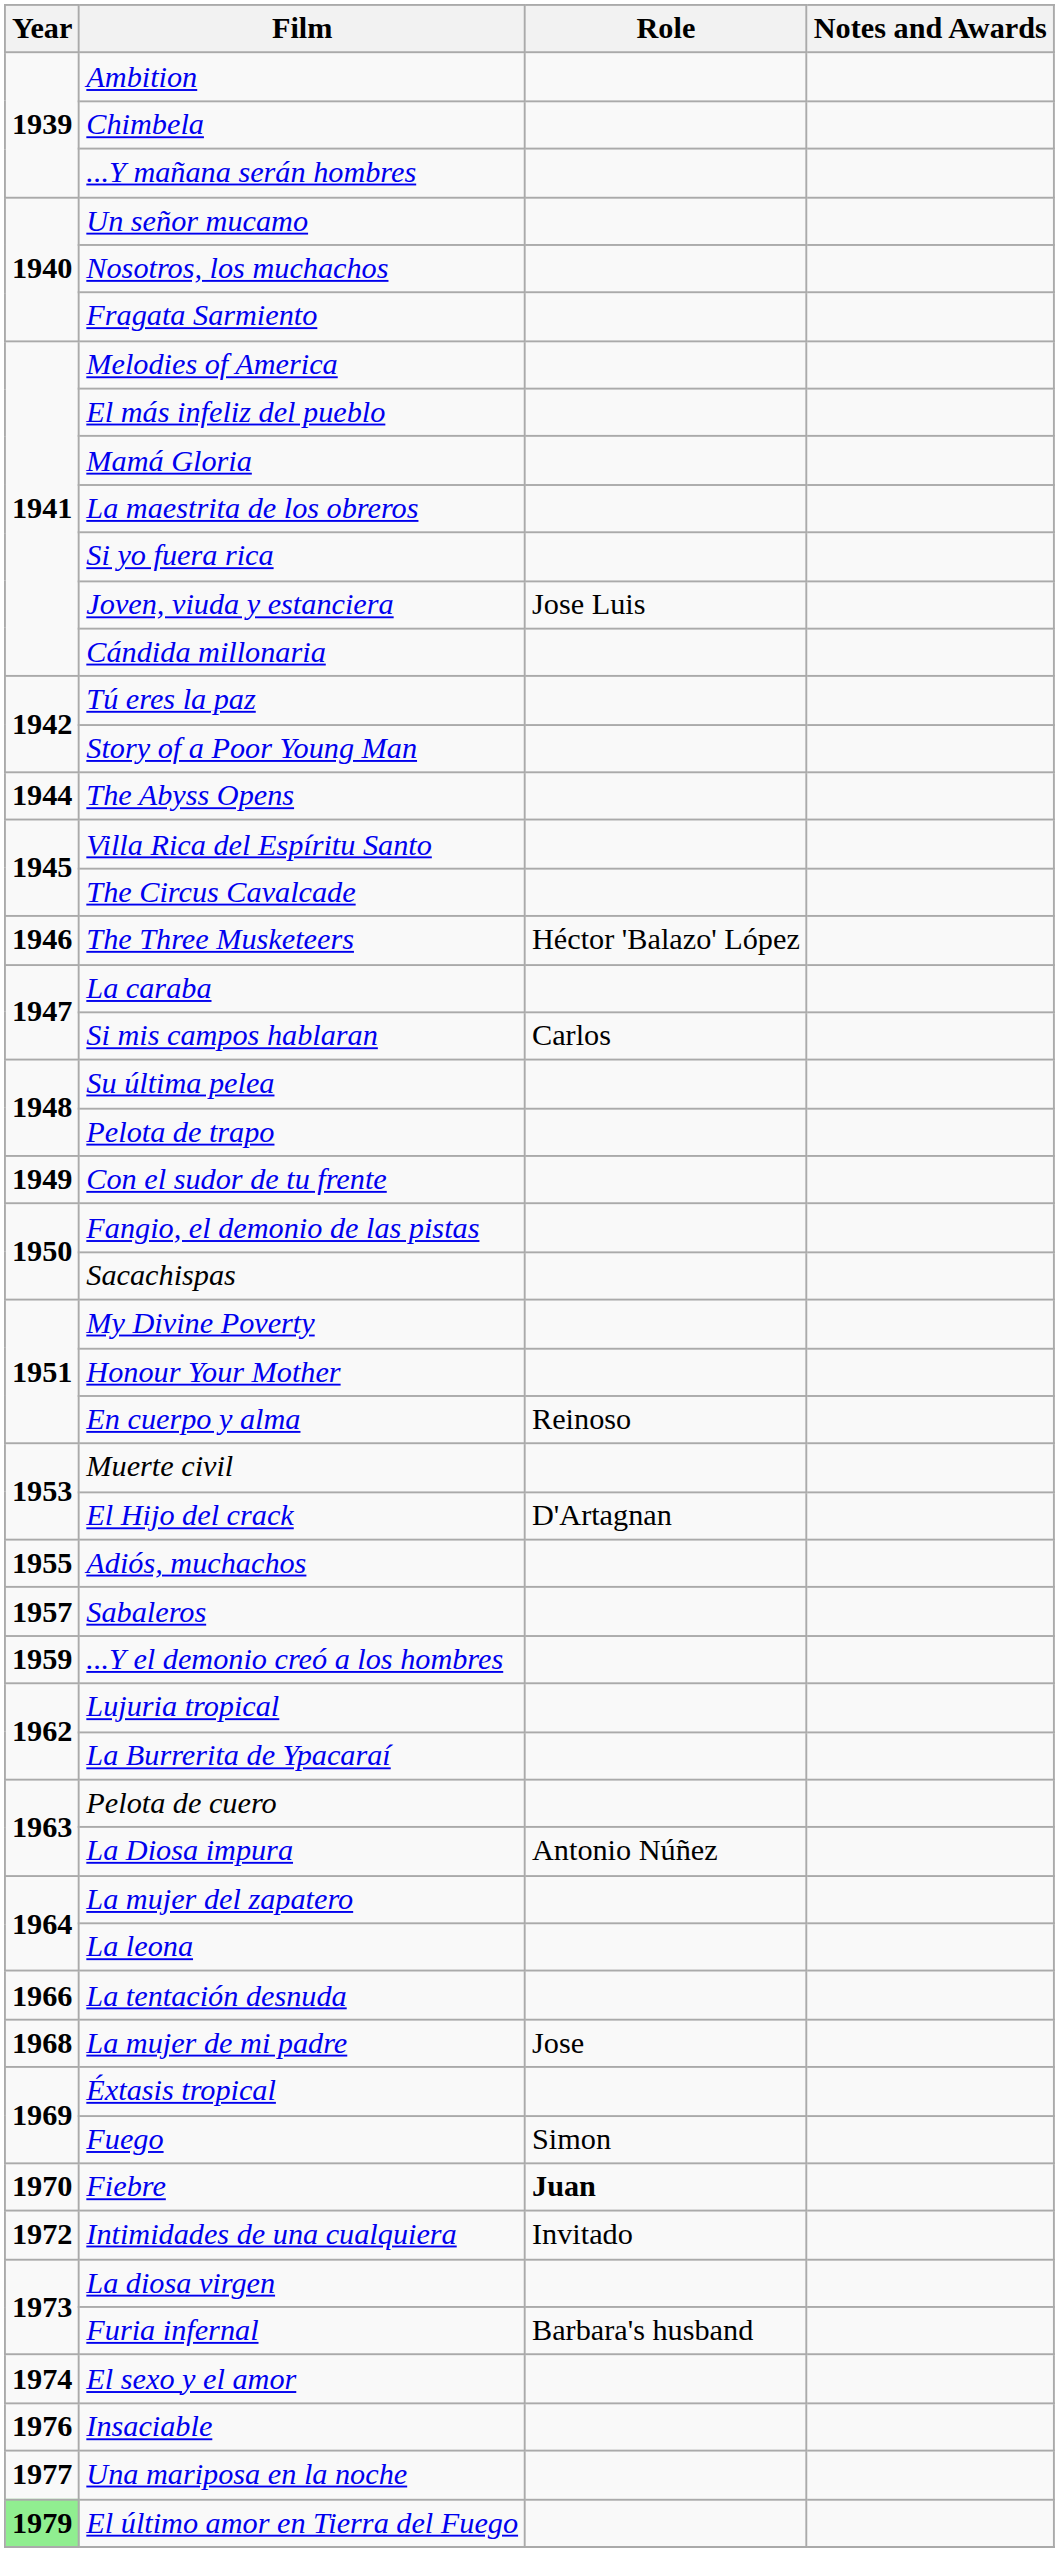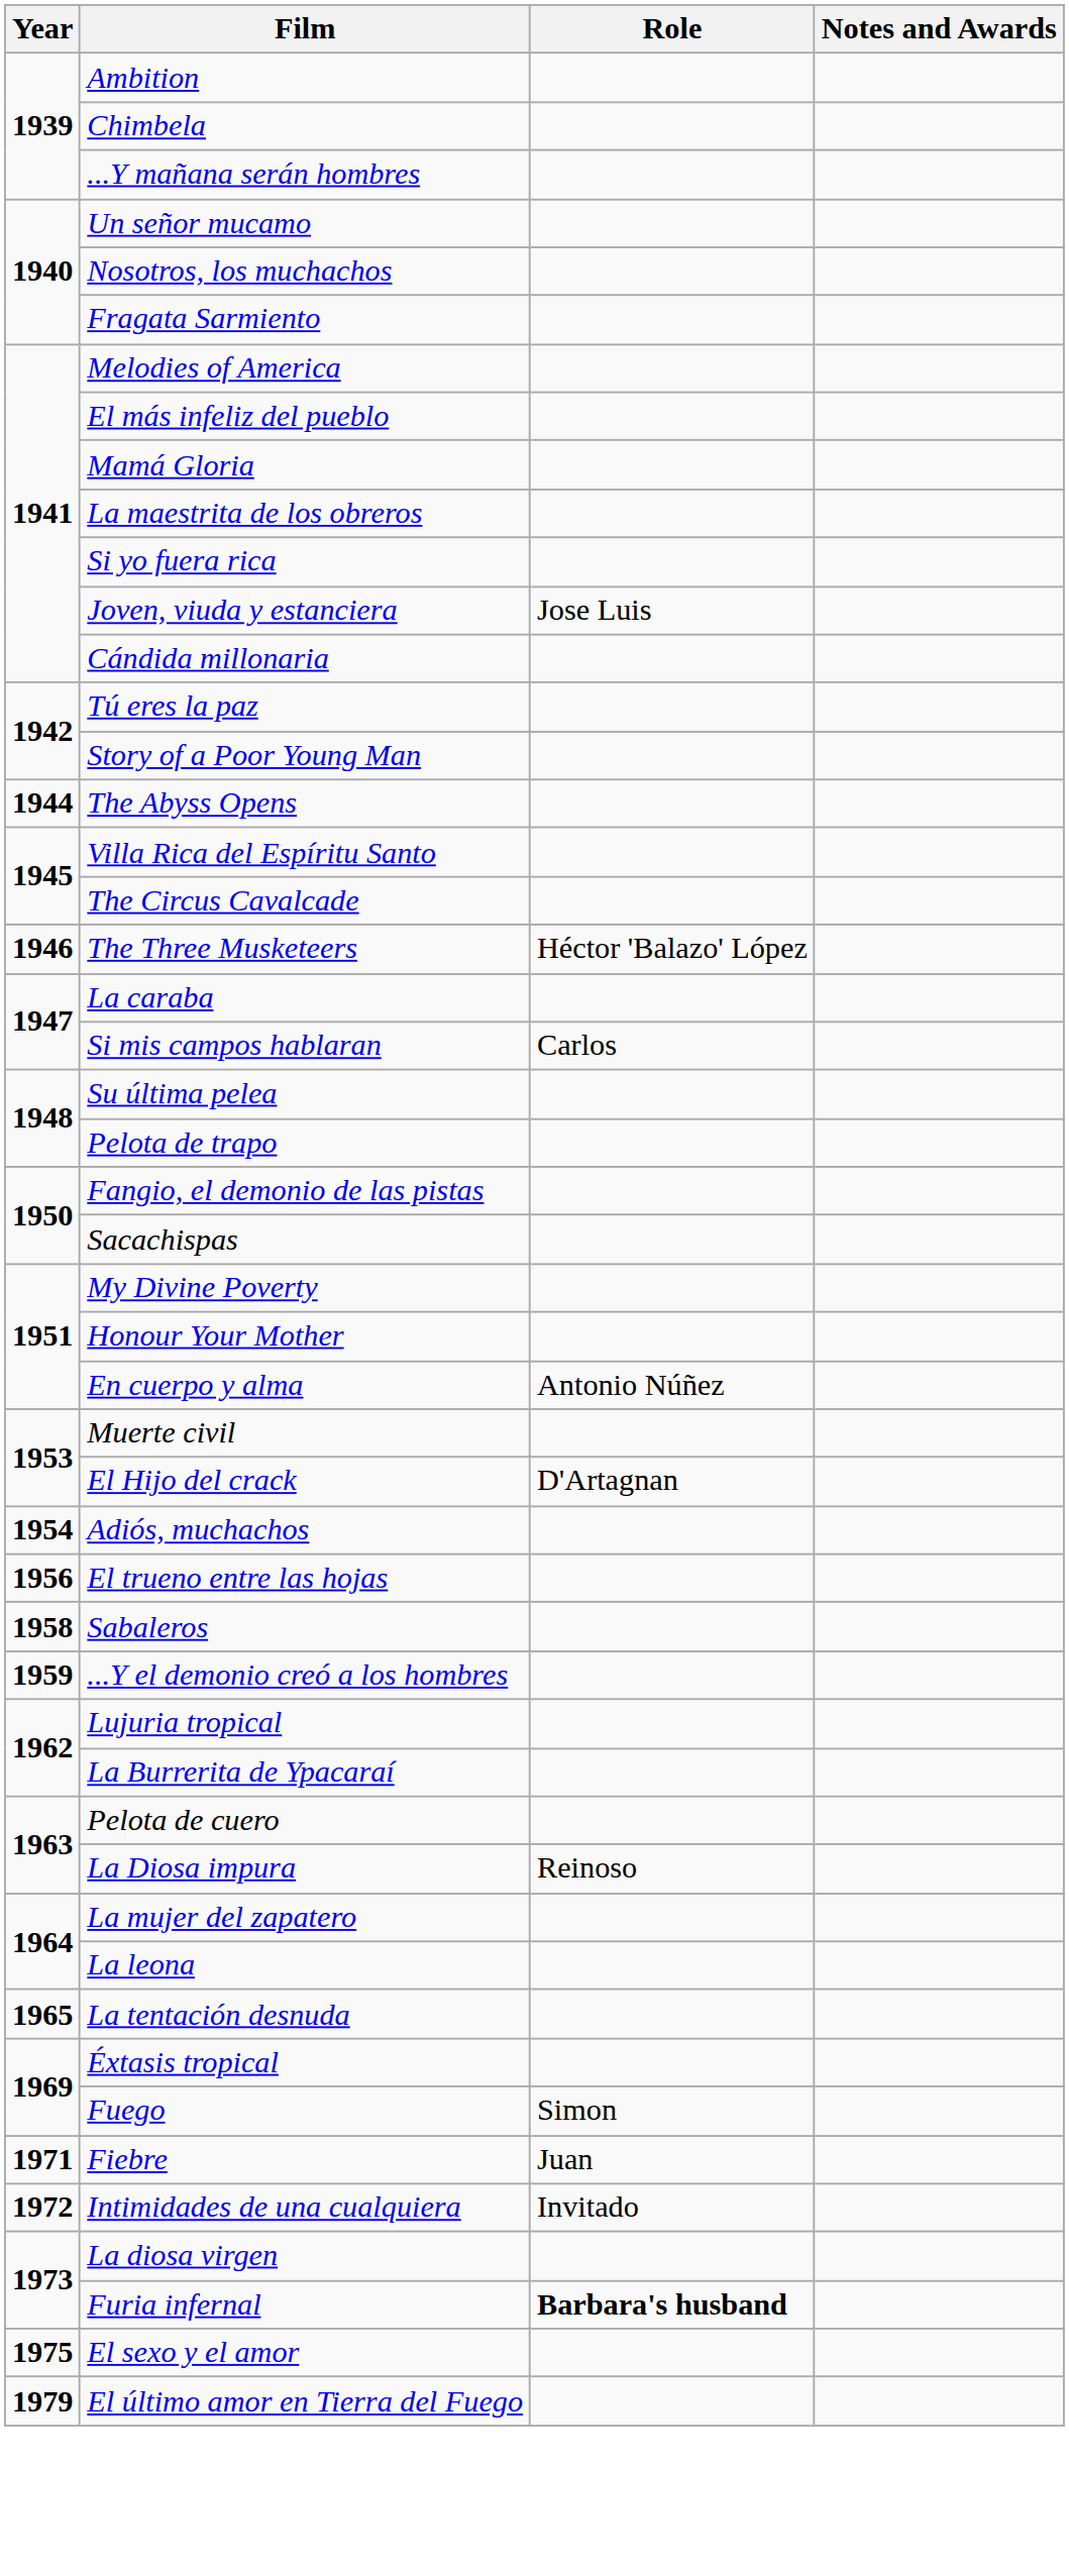- row: 1949 | Con el sudor de tu frente
En cuerpo y alma | Role: Reinoso -> Antonio Núñez
Adiós, muchachos | Year: 1955 -> 1954
+ row: 1956 | El trueno entre las hojas
Sabaleros | Year: 1957 -> 1958
La Diosa impura | Role: Antonio Núñez -> Reinoso
La tentación desnuda | Year: 1966 -> 1965
- row: 1968 | La mujer de mi padre | Jose
Fiebre | Year: 1970 -> 1971
Fiebre | Role: bold -> normal
Furia infernal | Role: normal -> bold
El sexo y el amor | Year: 1974 -> 1975
- row: 1976 | Insaciable
- row: 1977 | Una mariposa en la noche
El último amor en Tierra del Fuego | Year: lightgreen background -> no background
